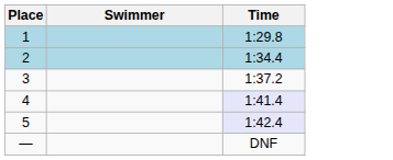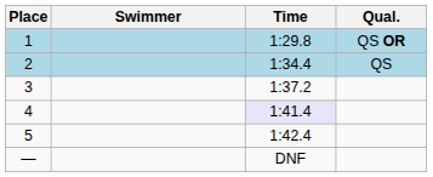+ column: Qual. | QS OR | QS
5 | Time: lavender background -> no background
